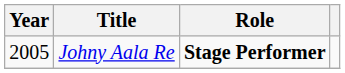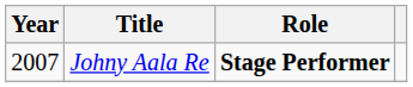Johny Aala Re | Year: 2005 -> 2007
